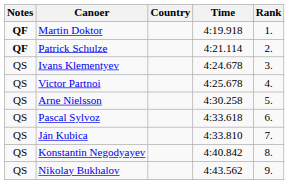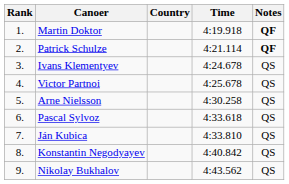columns swapped: Rank <-> Notes
